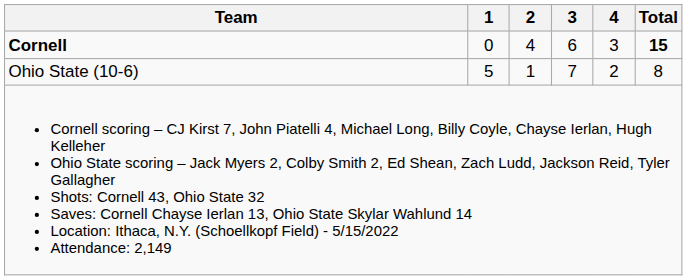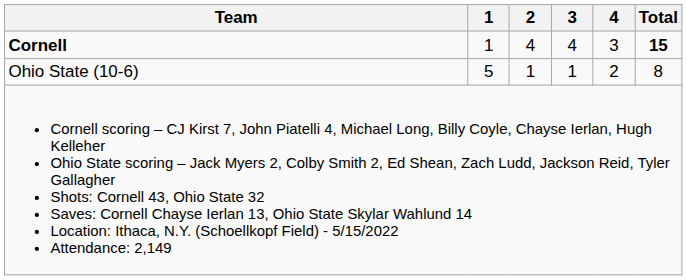Cornell | 1: 0 -> 1
Cornell | 3: 6 -> 4
Ohio State (10-6) | 3: 7 -> 1
